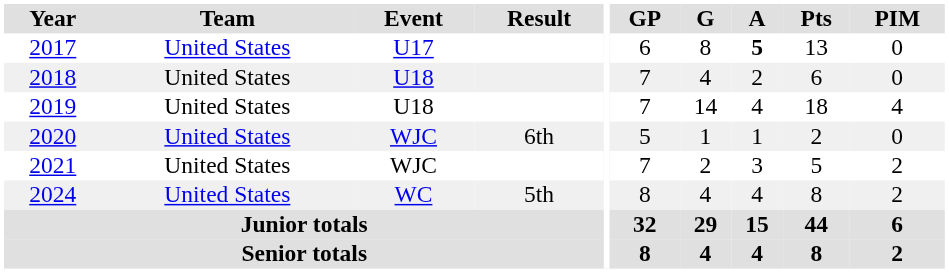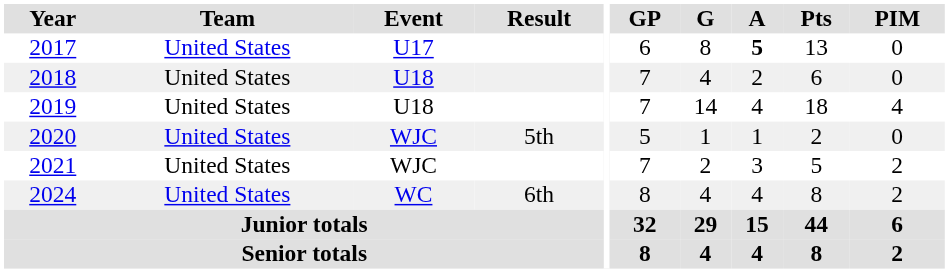2020 | Result: 6th -> 5th
2024 | Result: 5th -> 6th
